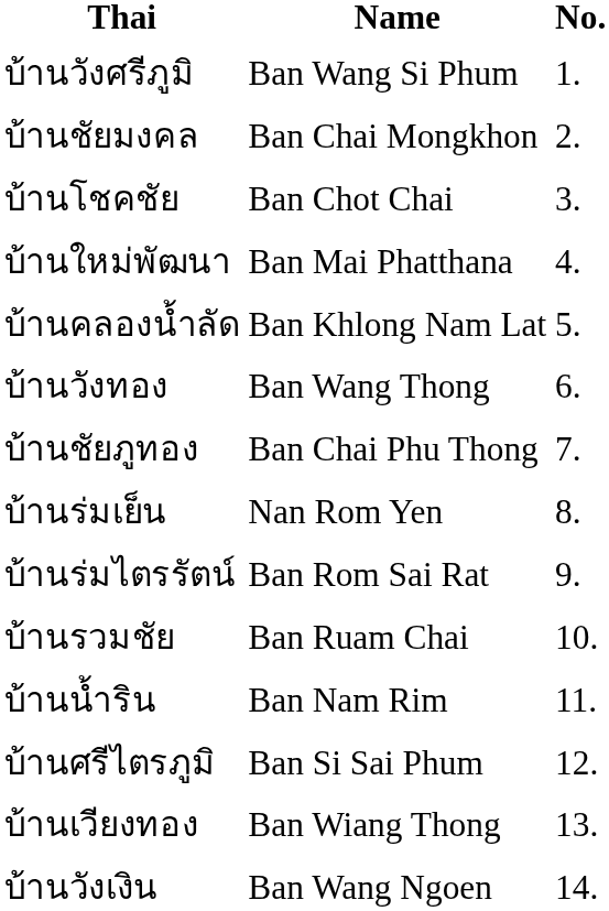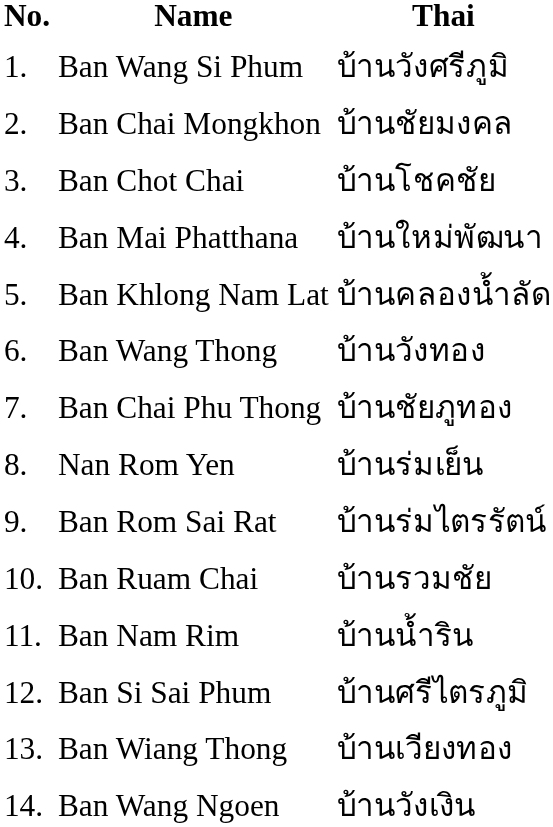columns swapped: No. <-> Thai
